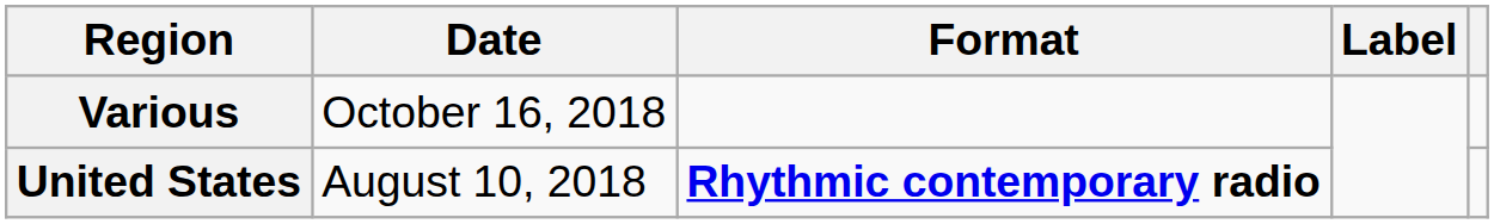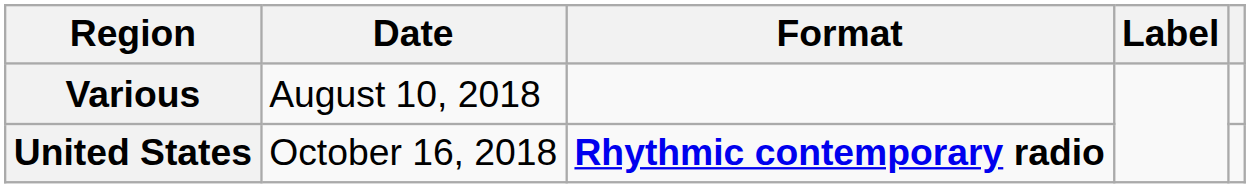Various | Date: October 16, 2018 -> August 10, 2018
United States | Date: August 10, 2018 -> October 16, 2018
